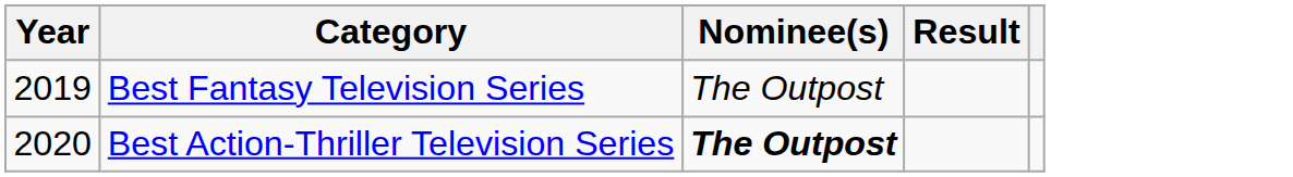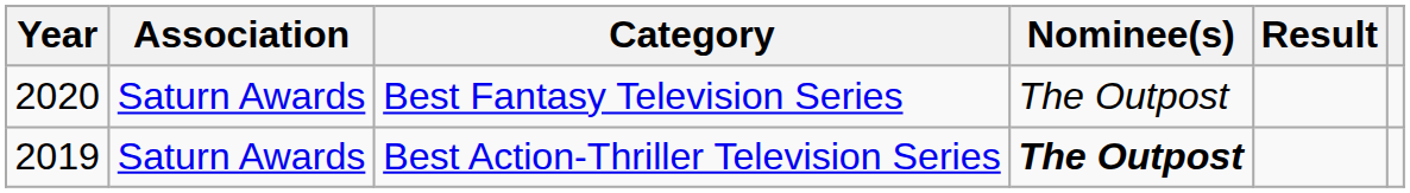+ column: Association | Saturn Awards | Saturn Awards
Best Fantasy Television Series | Year: 2019 -> 2020
Best Action-Thriller Television Series | Year: 2020 -> 2019
